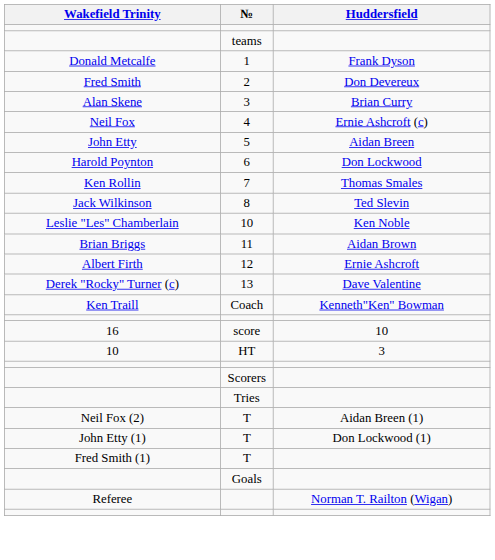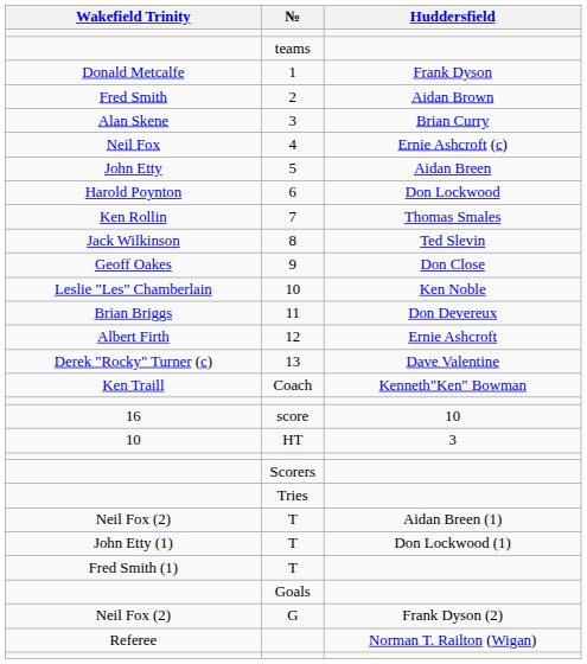2 | Huddersfield: Don Devereux -> Aidan Brown
+ row: Geoff Oakes | 9 | Don Close
11 | Huddersfield: Aidan Brown -> Don Devereux
+ row: Neil Fox (2) | G | Frank Dyson (2)
